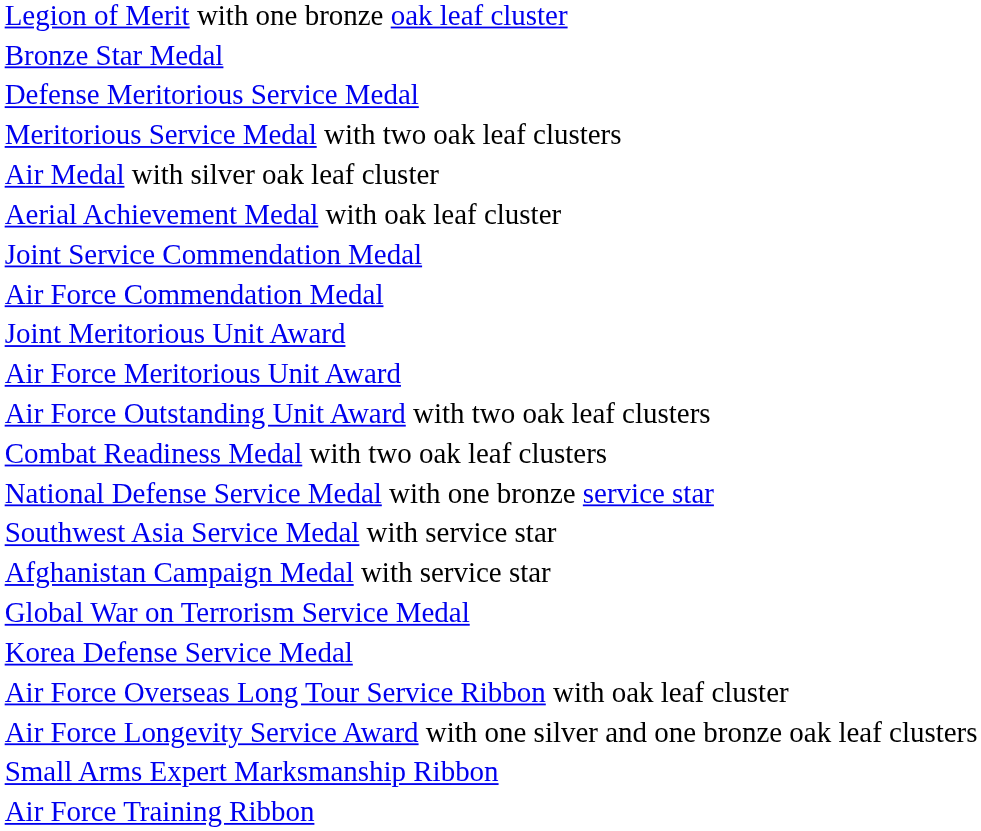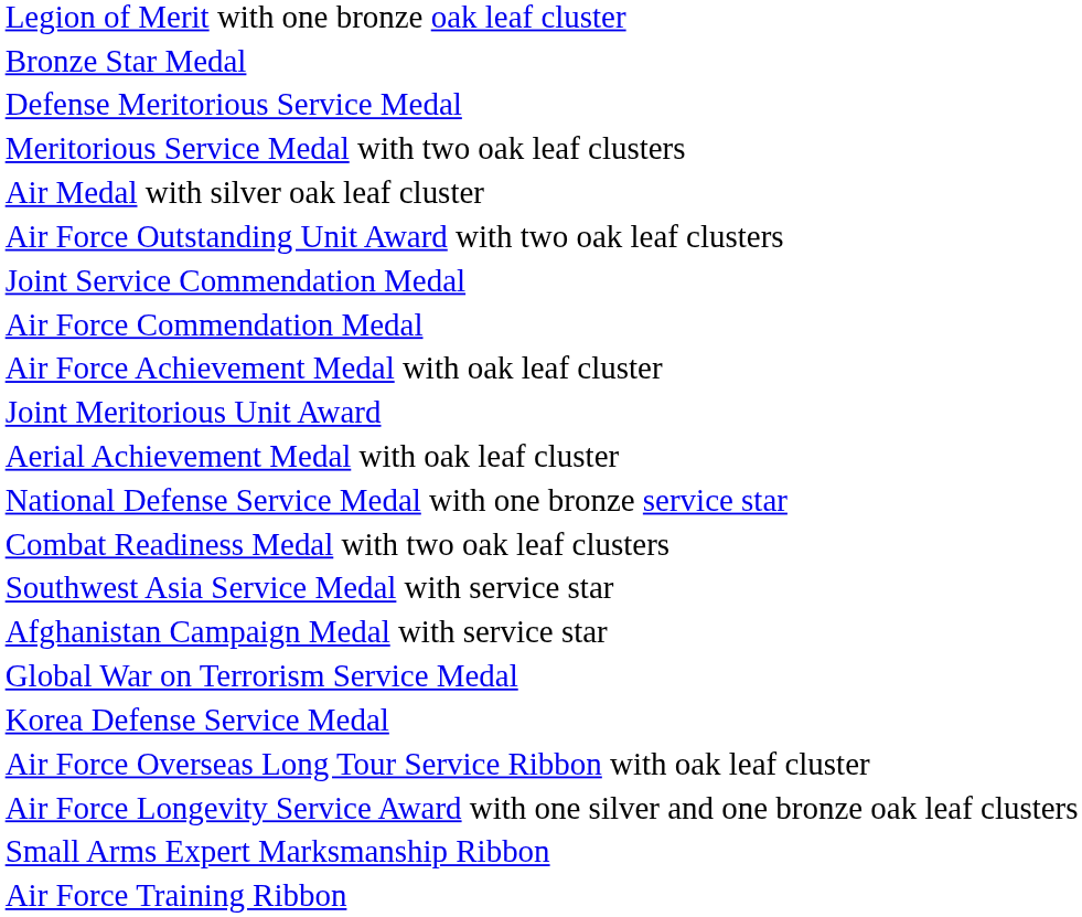rows swapped: Aerial Achievement Medal with oak leaf cluster <-> Air Force Outstanding Unit Award with two oak leaf clusters
+ row: Air Force Achievement Medal with oak leaf cluster
- row: Air Force Meritorious Unit Award
rows swapped: Combat Readiness Medal with two oak leaf clusters <-> National Defense Service Medal with one bronze service star
